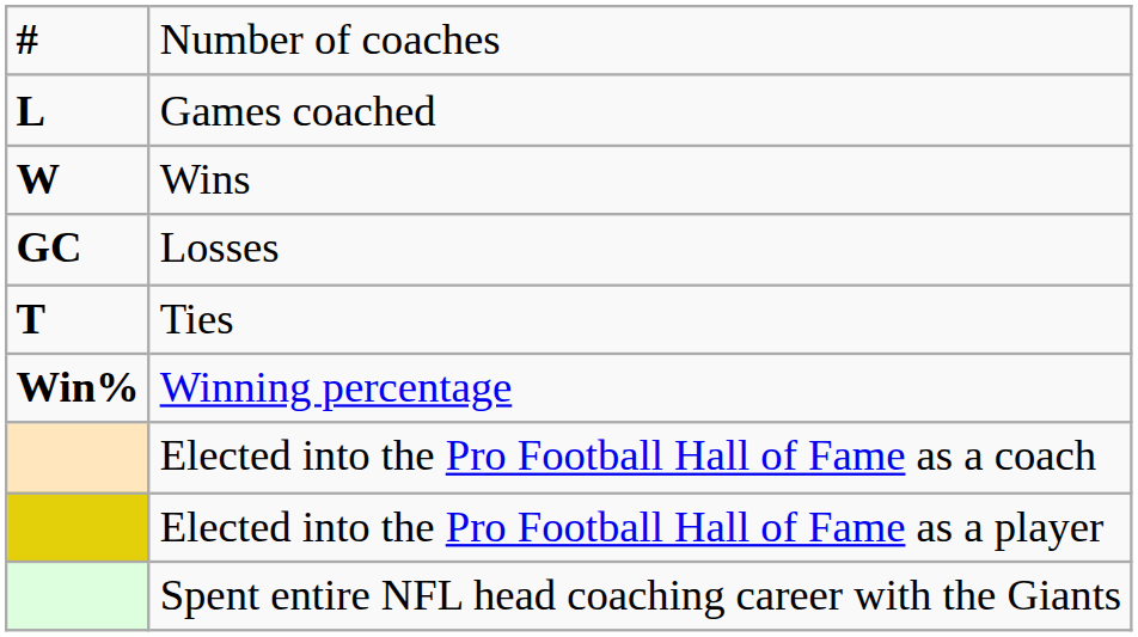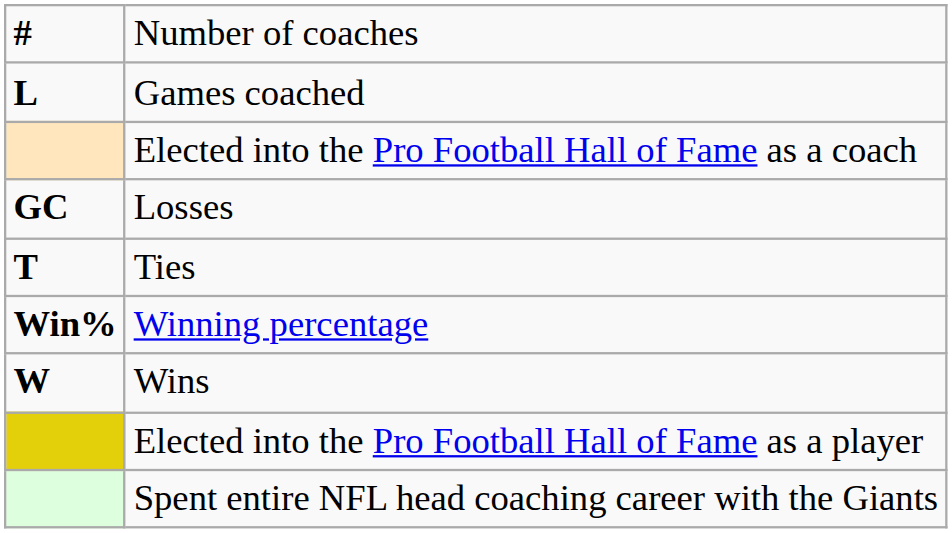rows swapped: Wins <-> Elected into the Pro Football Hall of Fame as a coach
